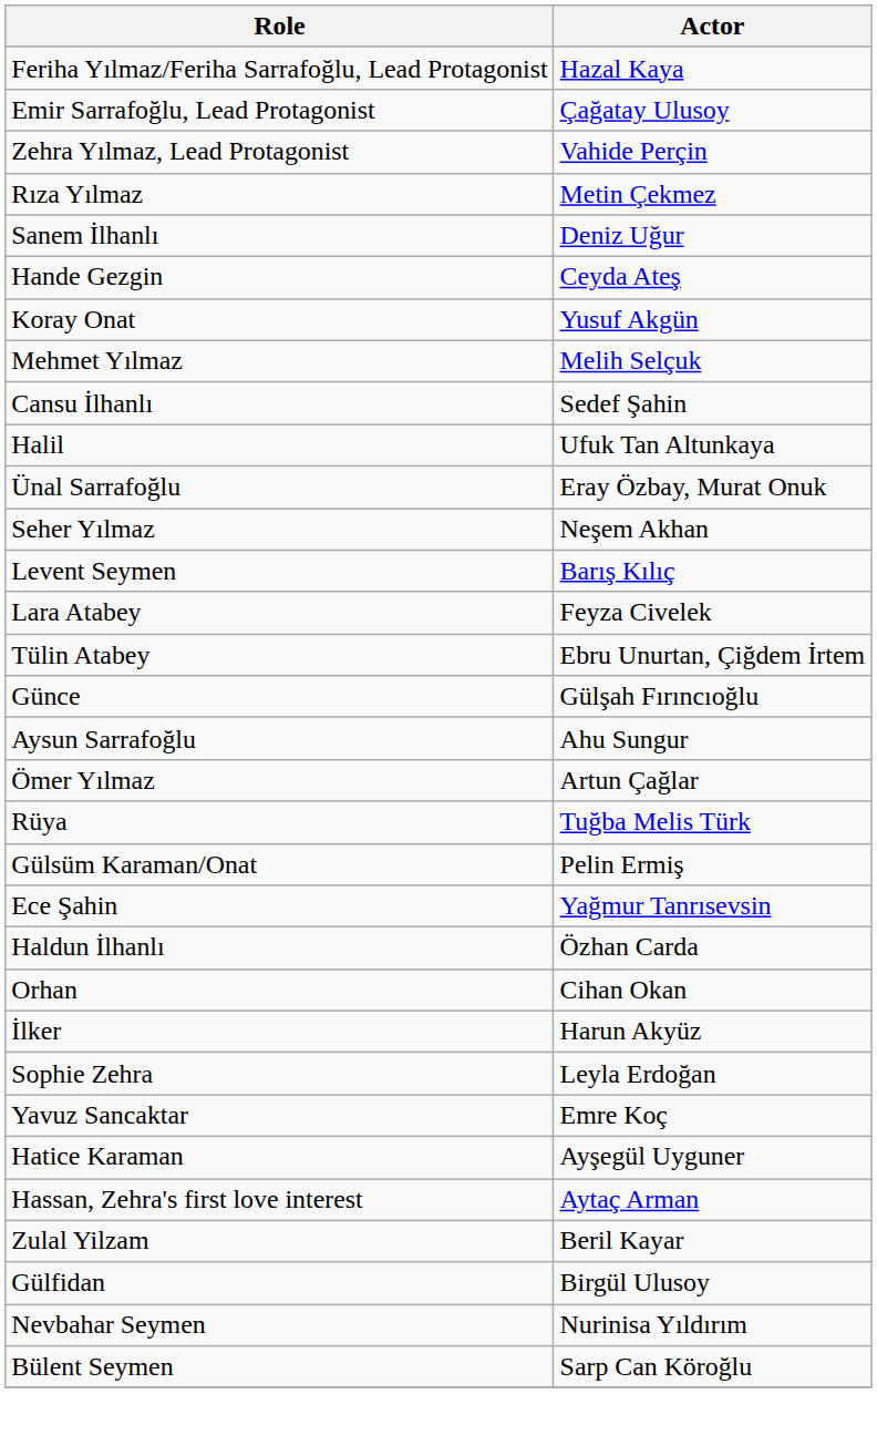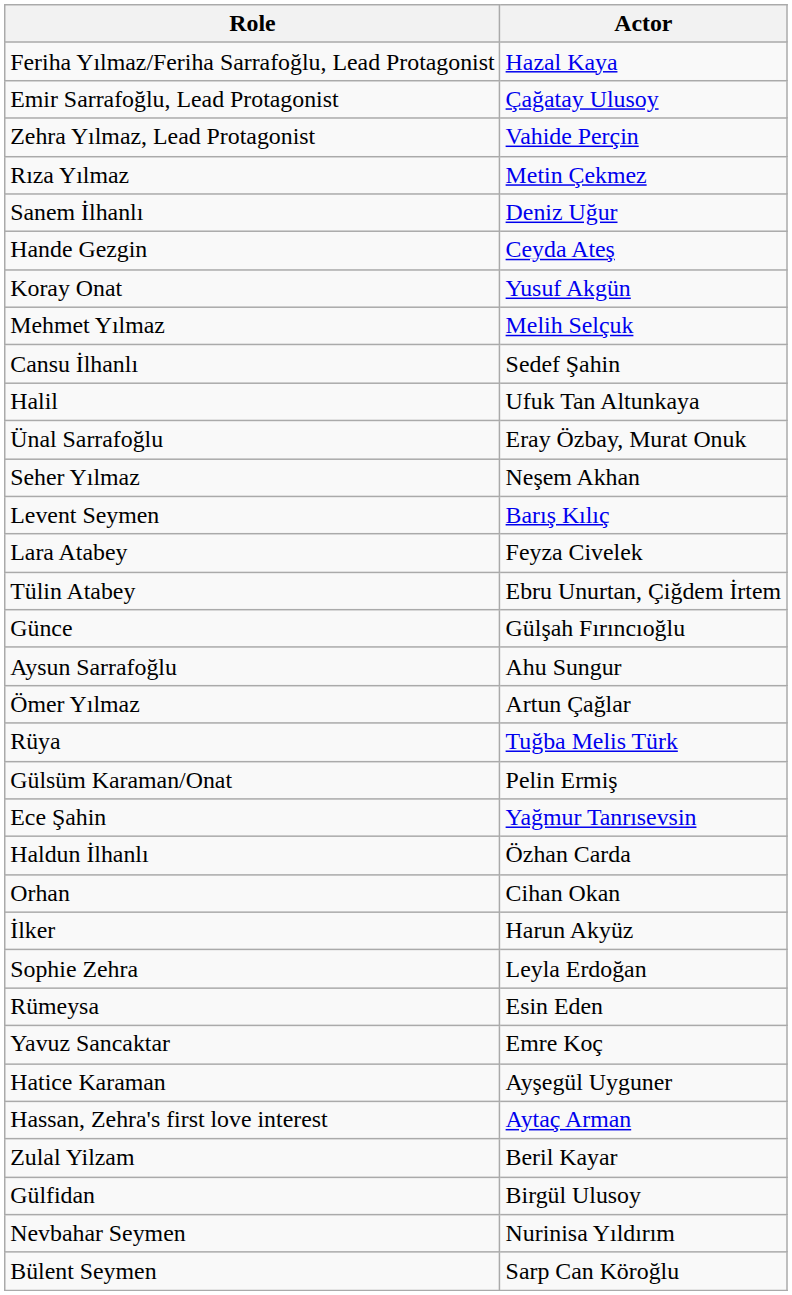+ row: Rümeysa | Esin Eden
